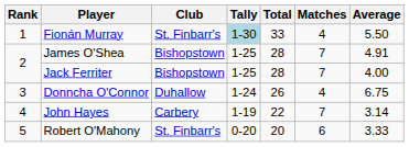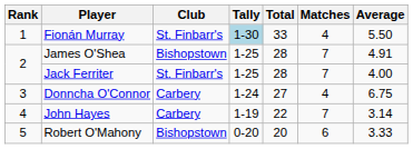Jack Ferriter | Club: Bishopstown -> St. Finbarr's
Donncha O'Connor | Club: Duhallow -> Carbery
Donncha O'Connor | Total: 26 -> 27
Robert O'Mahony | Club: St. Finbarr's -> Bishopstown
